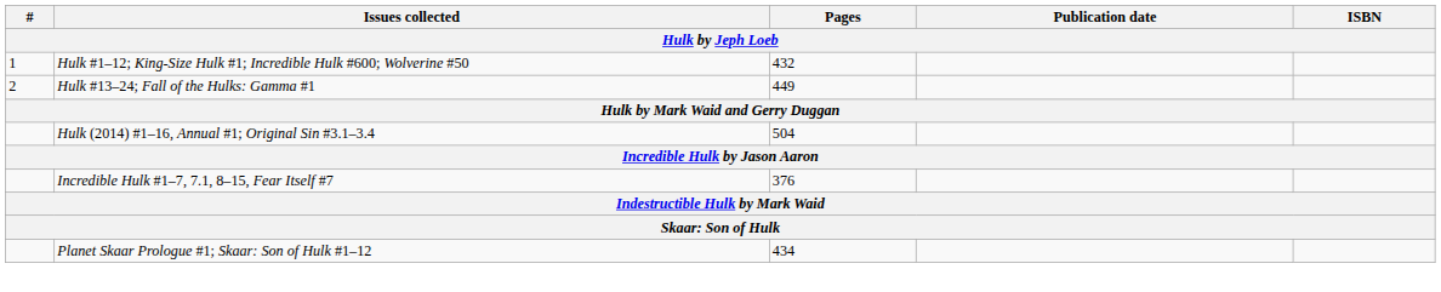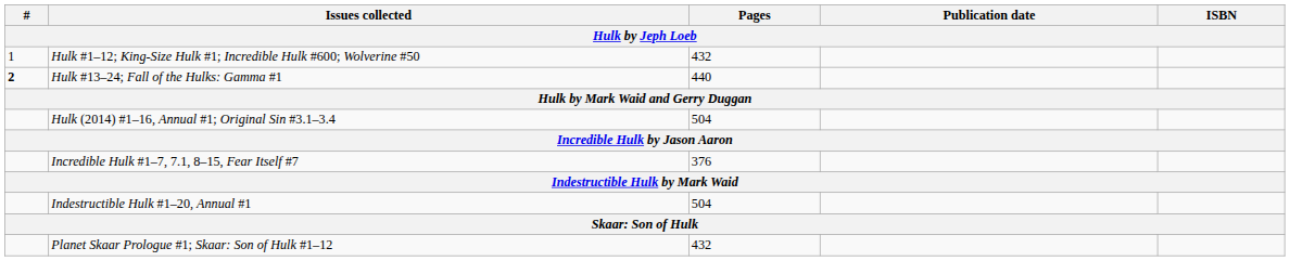Hulk #13–24; Fall of the Hulks: Gamma #1 | #: normal -> bold
Hulk #13–24; Fall of the Hulks: Gamma #1 | Pages: 449 -> 440
+ row: Indestructible Hulk #1–20, Annual #1 | 504
Planet Skaar Prologue #1; Skaar: Son of Hulk #1–12 | Pages: 434 -> 432
